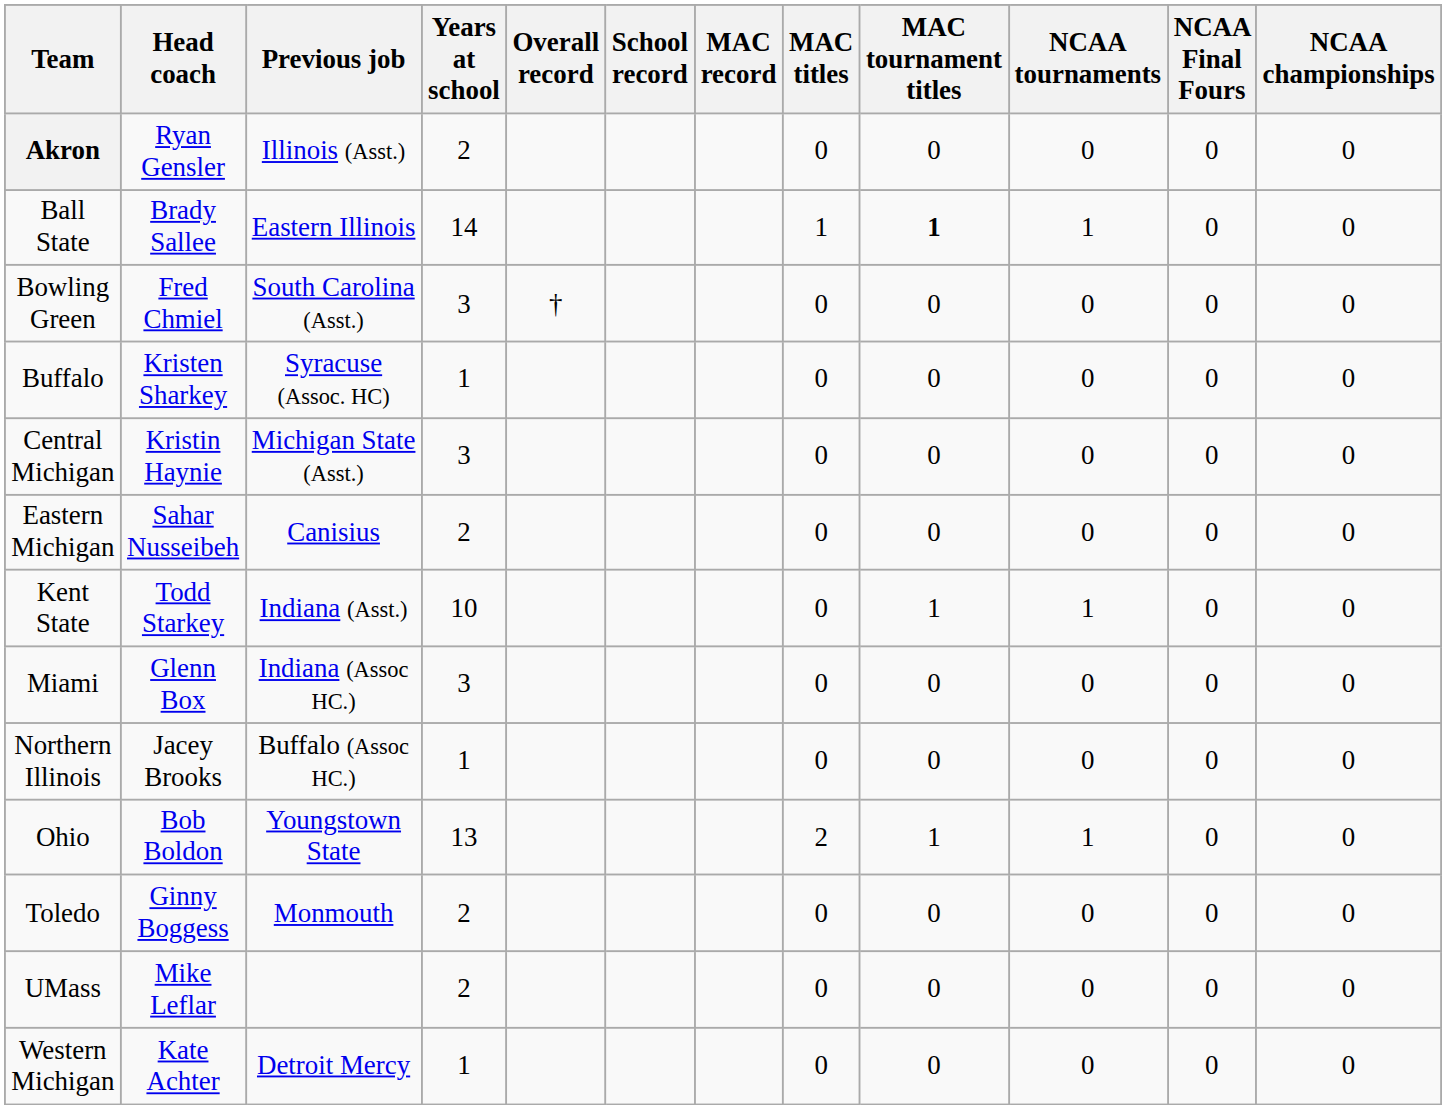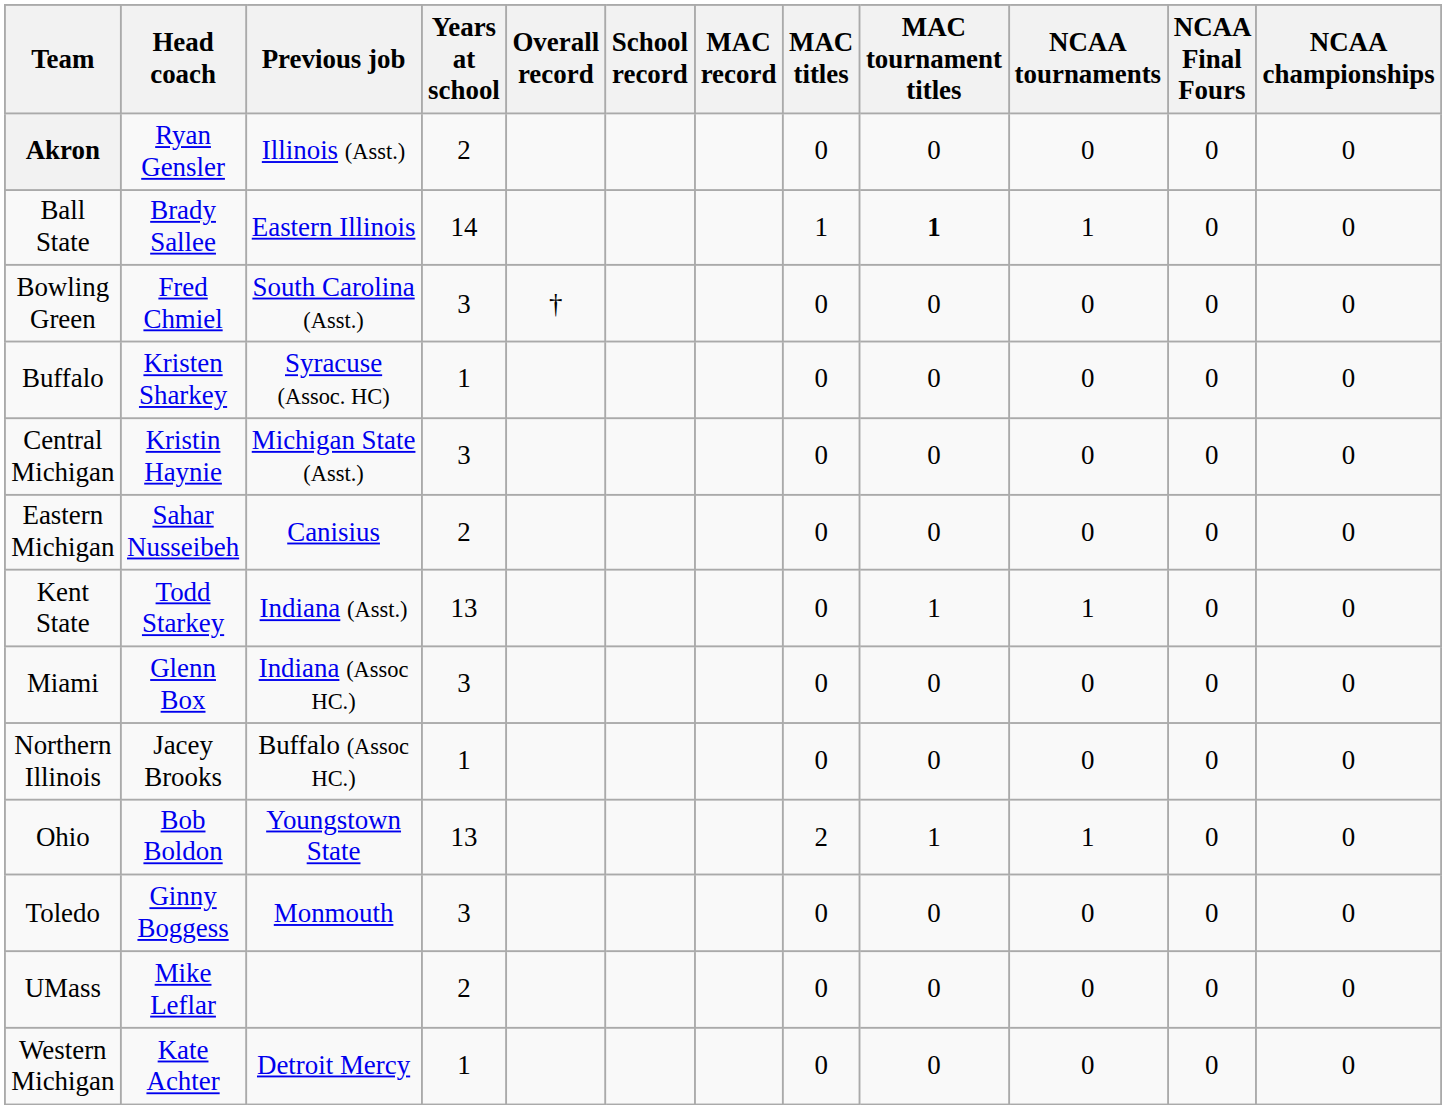Kent State | Years at school: 10 -> 13
Toledo | Years at school: 2 -> 3
